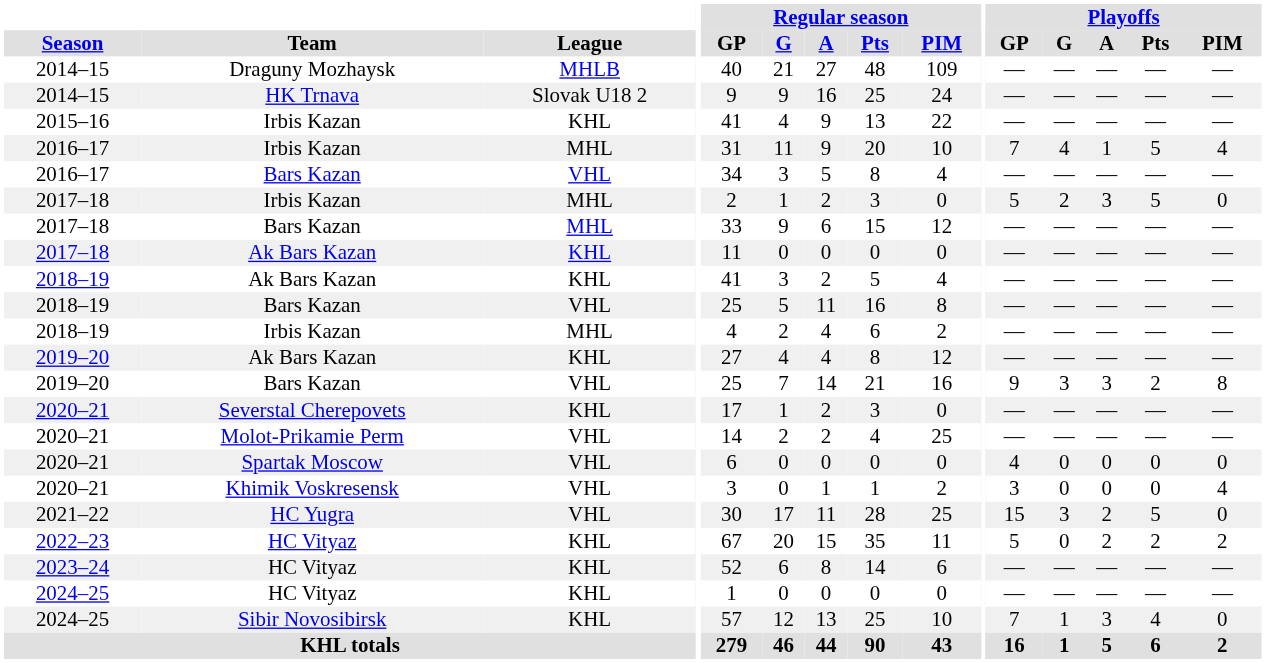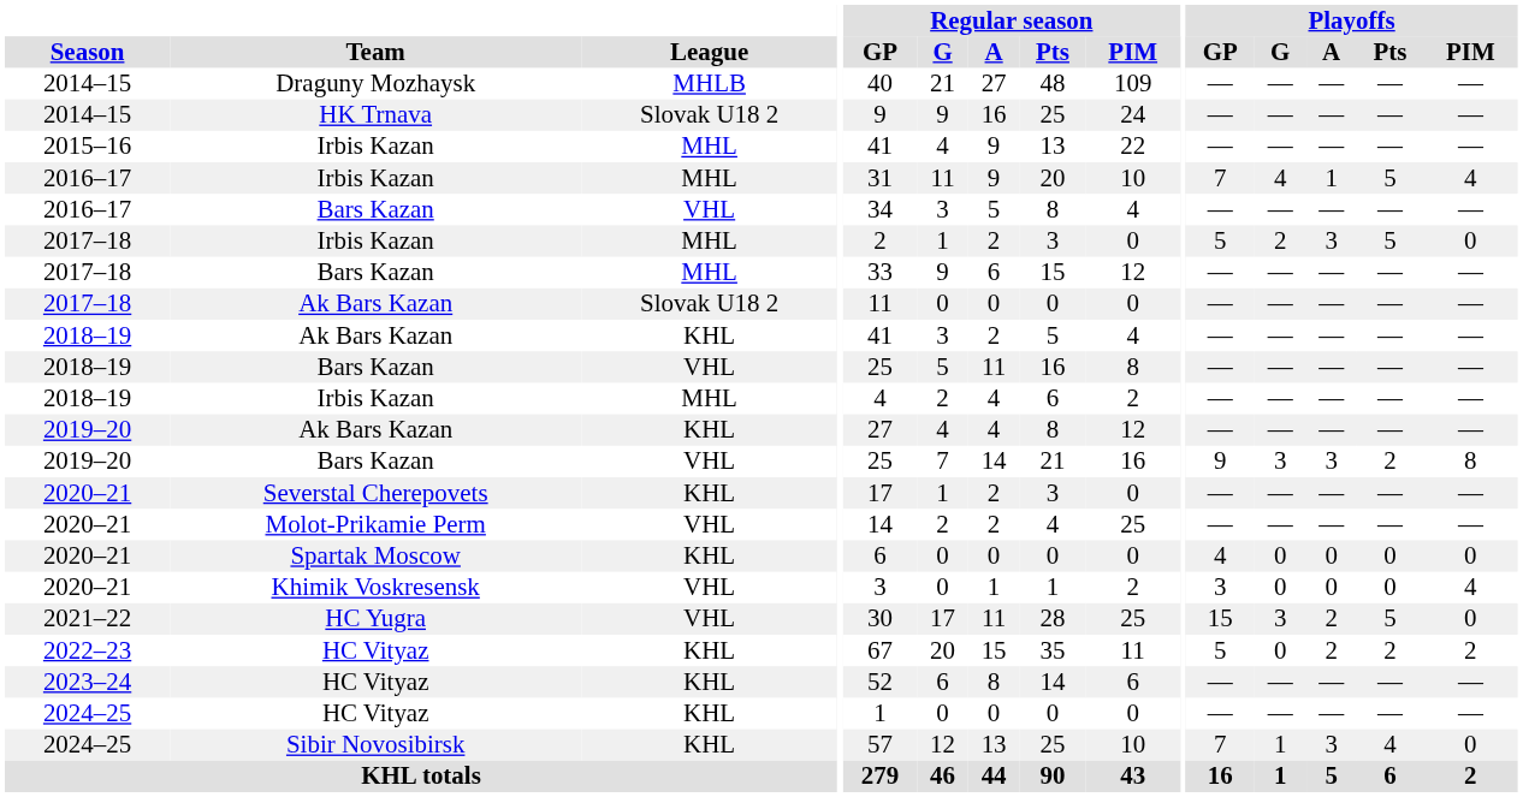2015–16 / Irbis Kazan | League: KHL -> MHL
2017–18 / Ak Bars Kazan | League: KHL -> Slovak U18 2
Spartak Moscow | League: VHL -> KHL
